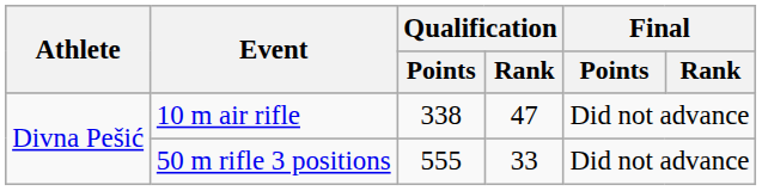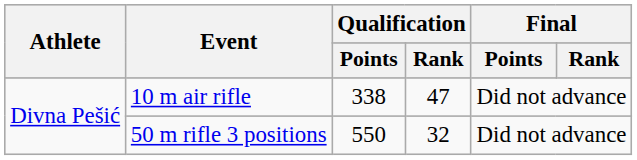50 m rifle 3 positions | Qualification / Points: 555 -> 550
50 m rifle 3 positions | Qualification / Rank: 33 -> 32
